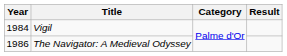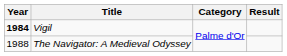Vigil | Year: normal -> bold
The Navigator: A Medieval Odyssey | Year: 1986 -> 1988
